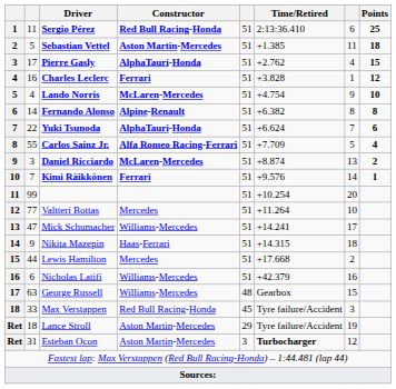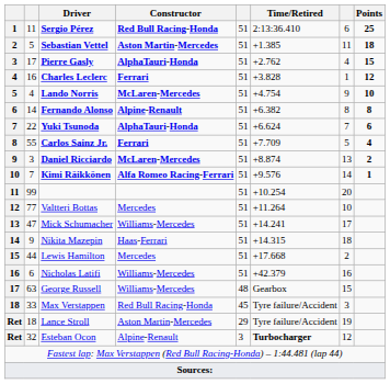Carlos Sainz Jr. | Constructor: Alfa Romeo Racing-Ferrari -> Ferrari
Kimi Räikkönen | Constructor: Ferrari -> Alfa Romeo Racing-Ferrari
Esteban Ocon | column 2: 31 -> 32
Esteban Ocon | Constructor: Aston Martin-Mercedes -> Alpine-Renault
